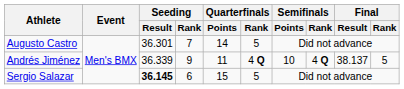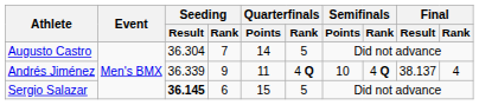Augusto Castro | Seeding / Result: 36.301 -> 36.304
Andrés Jiménez | Final / Rank: 5 -> 4
